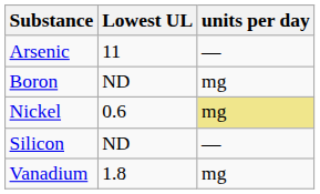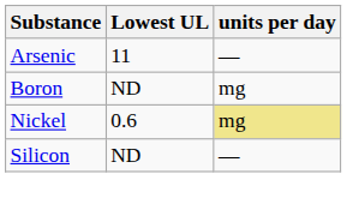- row: Vanadium | 1.8 | mg
